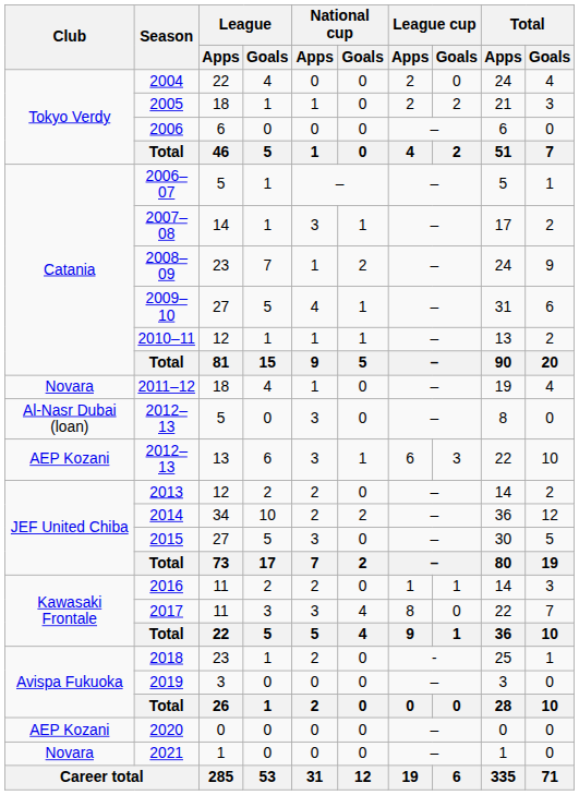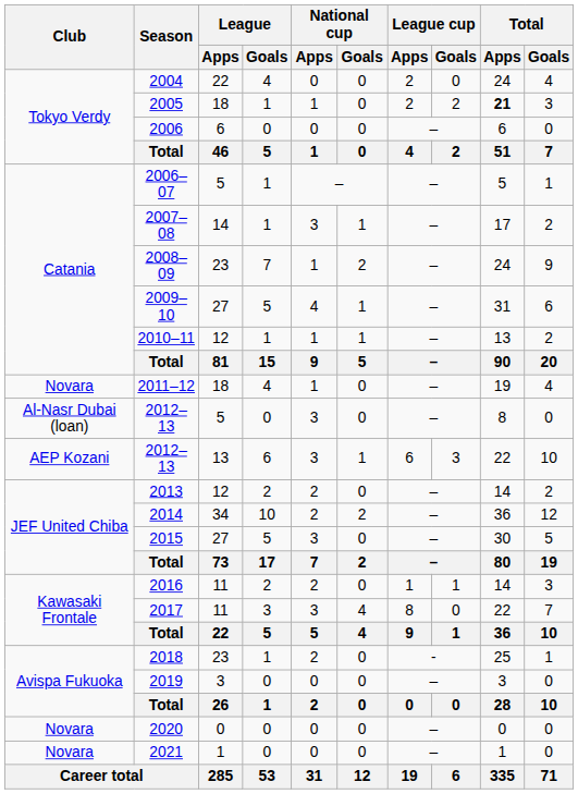2005 | Total / Apps: normal -> bold
2020 | Club: AEP Kozani -> Novara
